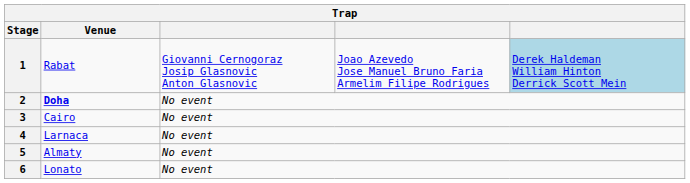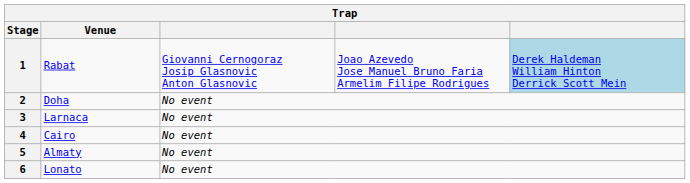2 | Venue: bold -> normal
3 | Venue: Cairo -> Larnaca
4 | Venue: Larnaca -> Cairo
